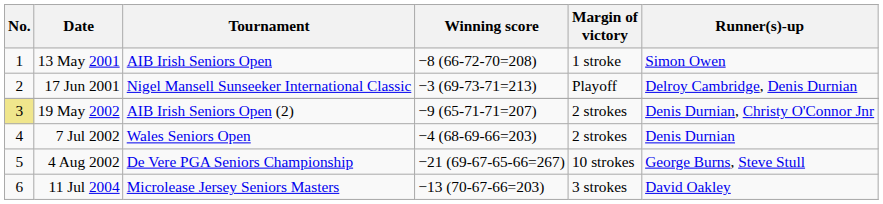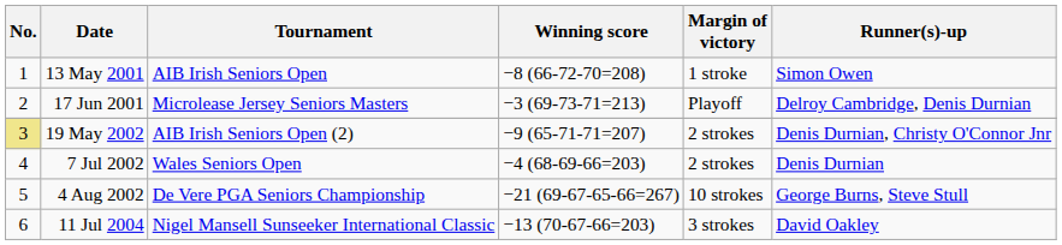17 Jun 2001 | Tournament: Nigel Mansell Sunseeker International Classic -> Microlease Jersey Seniors Masters
11 Jul 2004 | Tournament: Microlease Jersey Seniors Masters -> Nigel Mansell Sunseeker International Classic
